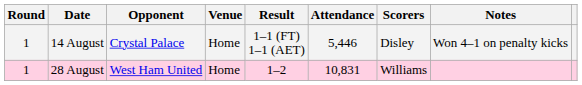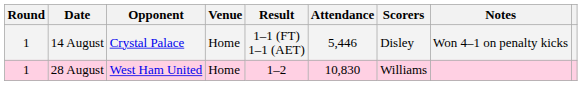28 August | Attendance: 10,831 -> 10,830
